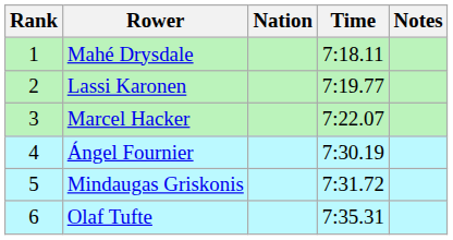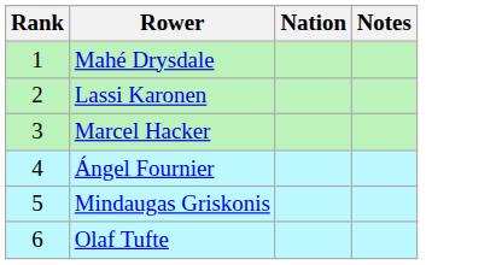- column: Time | 7:18.11 | 7:19.77 | 7:22.07 | 7:30.19 | 7:31.72 | 7:35.31
